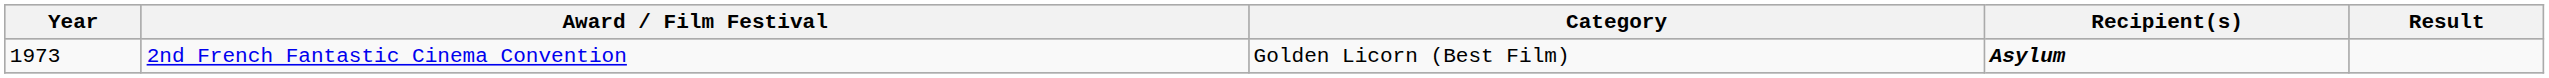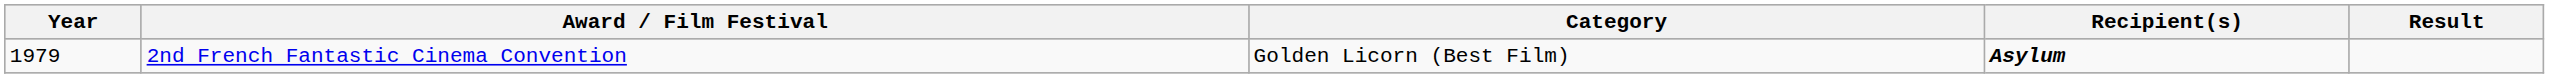2nd French Fantastic Cinema Convention | Year: 1973 -> 1979
